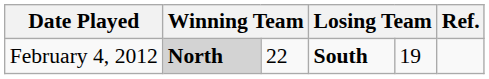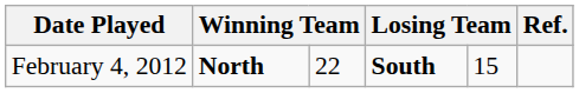February 4, 2012 | column 2: lightgrey background -> no background
February 4, 2012 | column 5: 19 -> 15
